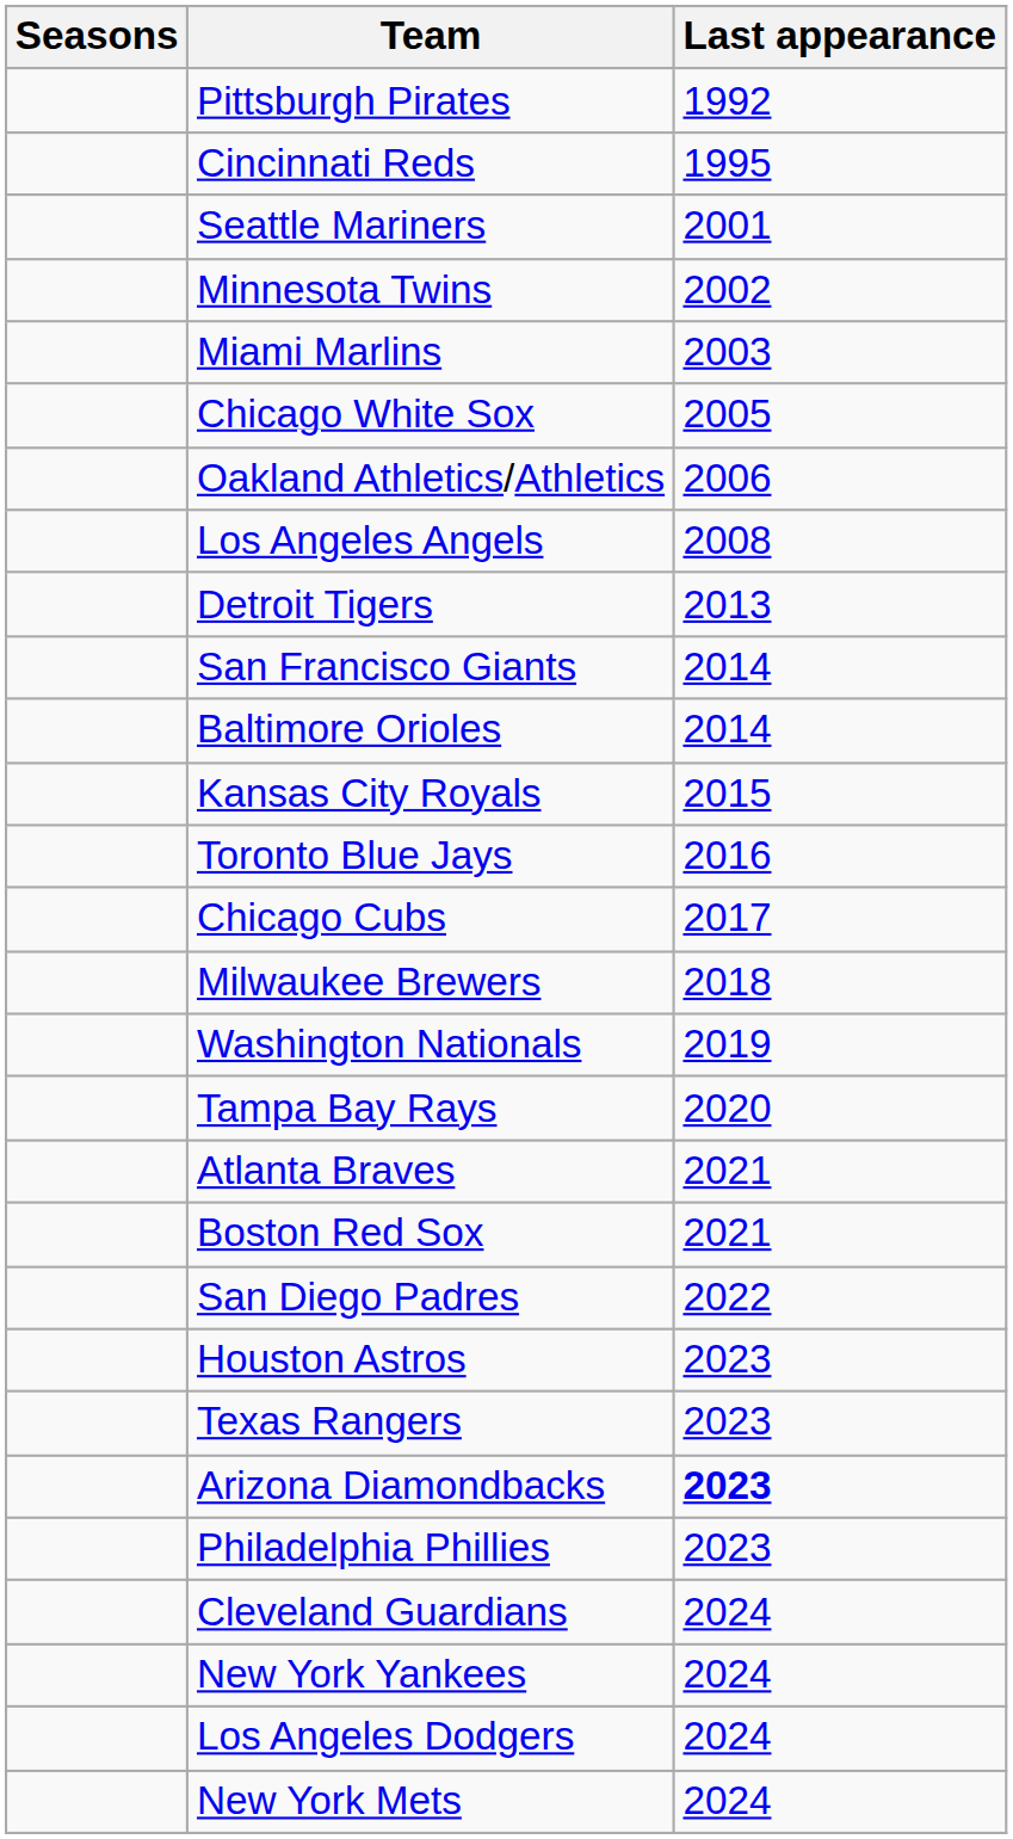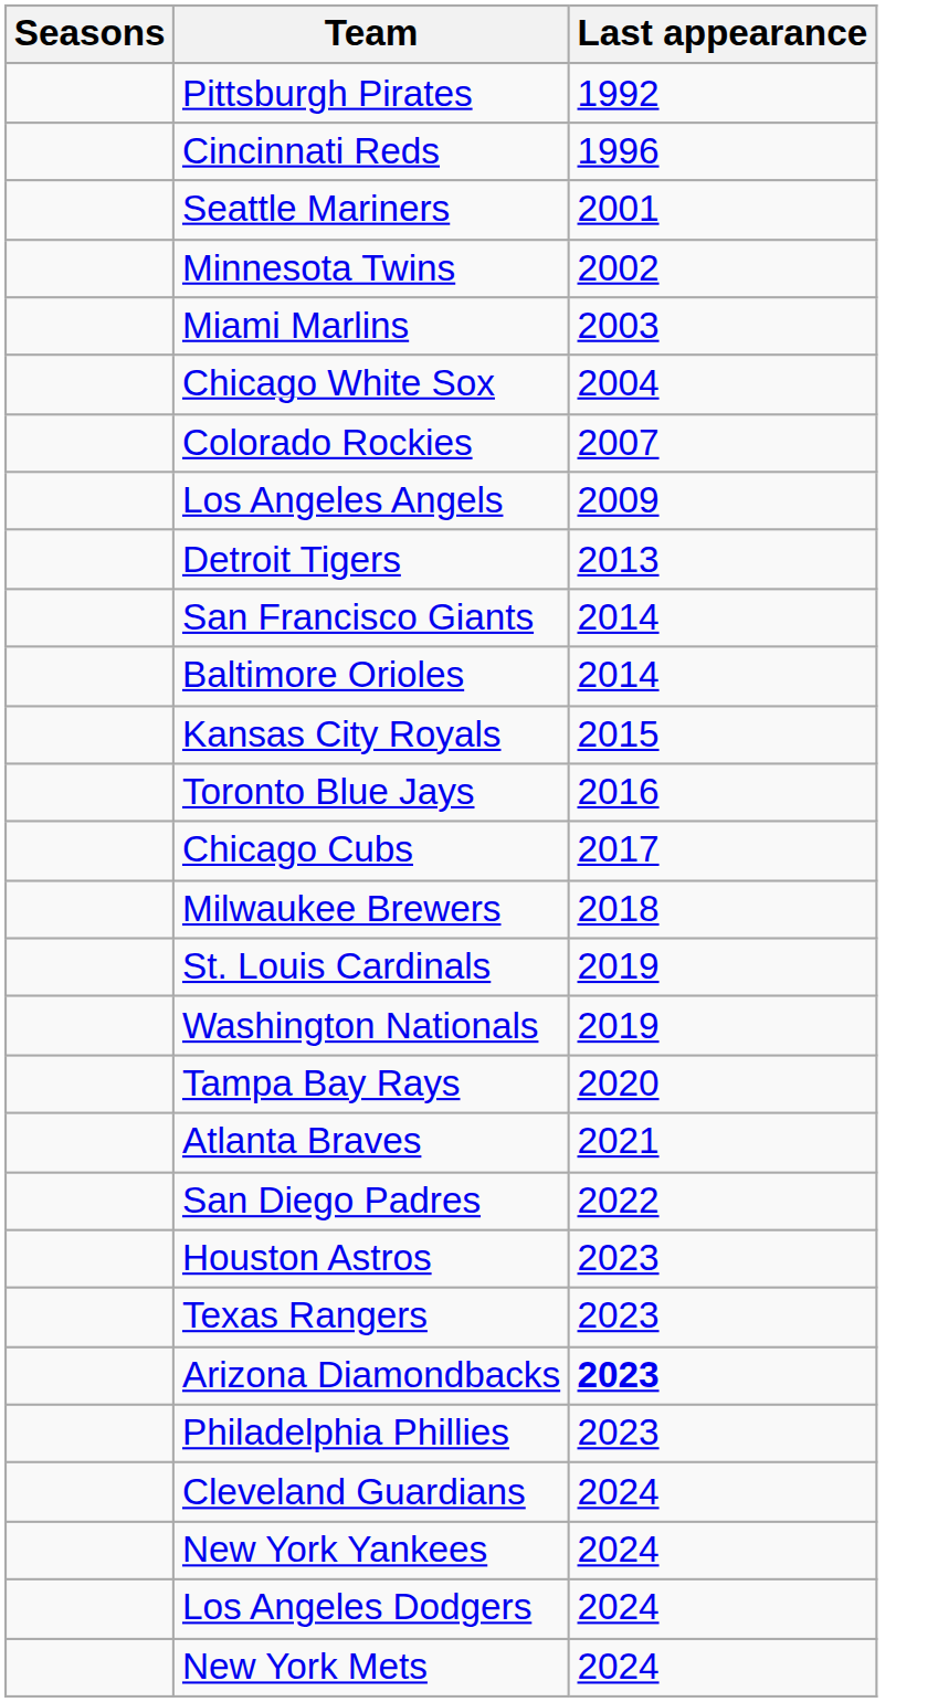Cincinnati Reds | Last appearance: 1995 -> 1996
Chicago White Sox | Last appearance: 2005 -> 2004
- row: Oakland Athletics/Athletics | 2006
+ row: Colorado Rockies | 2007
Los Angeles Angels | Last appearance: 2008 -> 2009
+ row: St. Louis Cardinals | 2019
- row: Boston Red Sox | 2021
